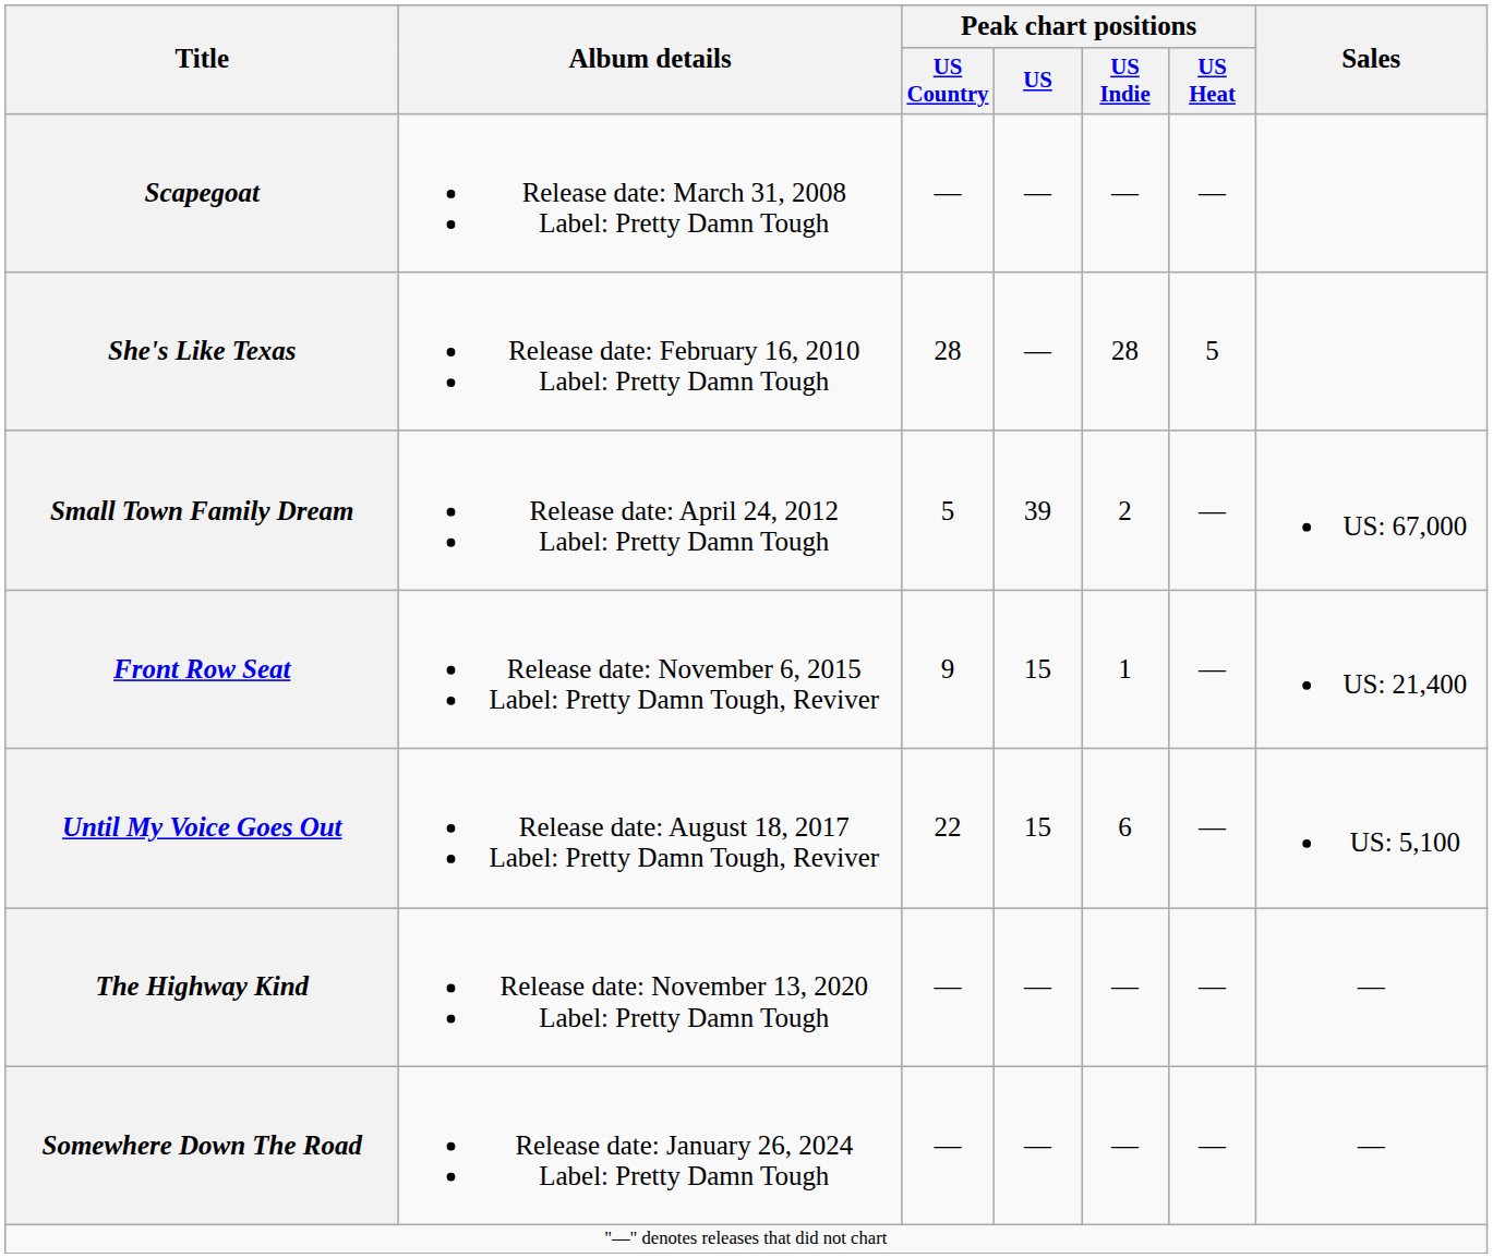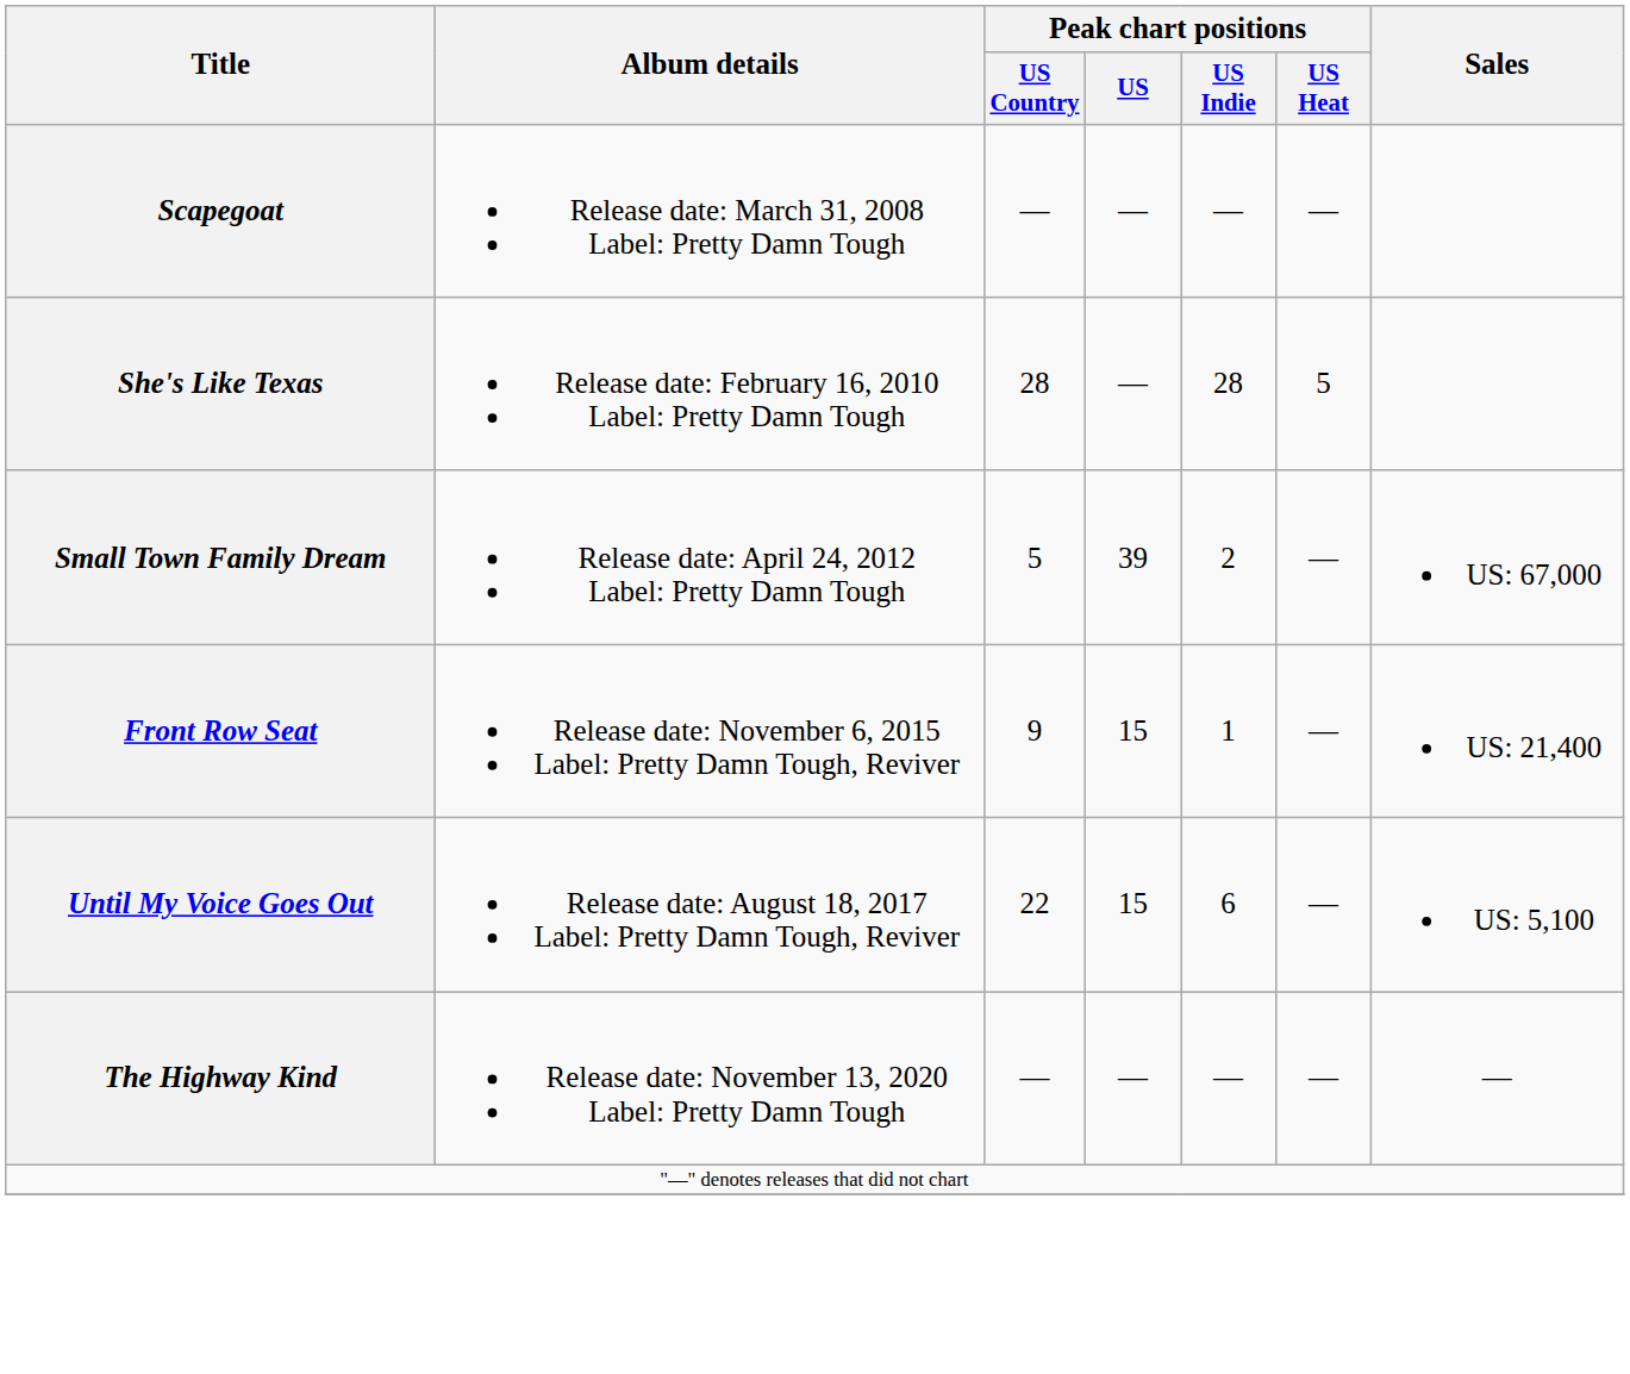- row: Somewhere Down The Road | Release date: January 26, 2024 Label: Pretty Damn Tough | — | — | — | — | —
